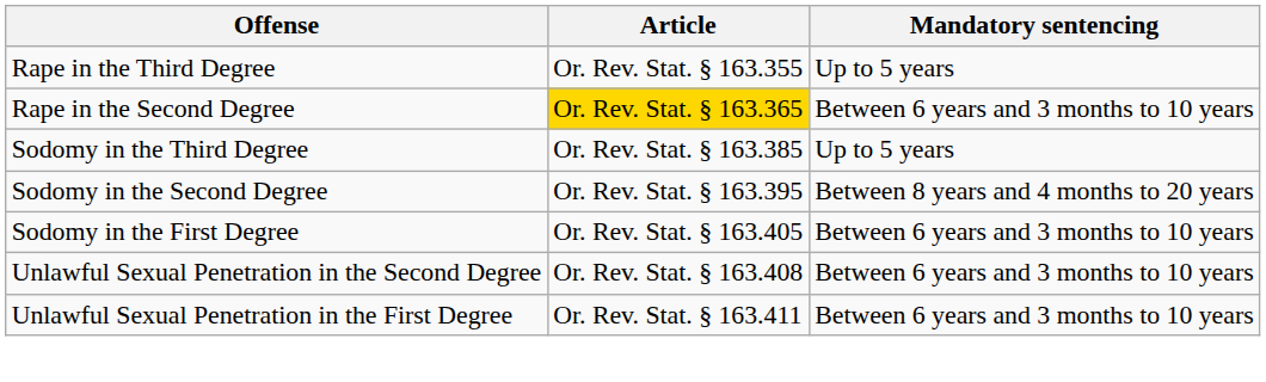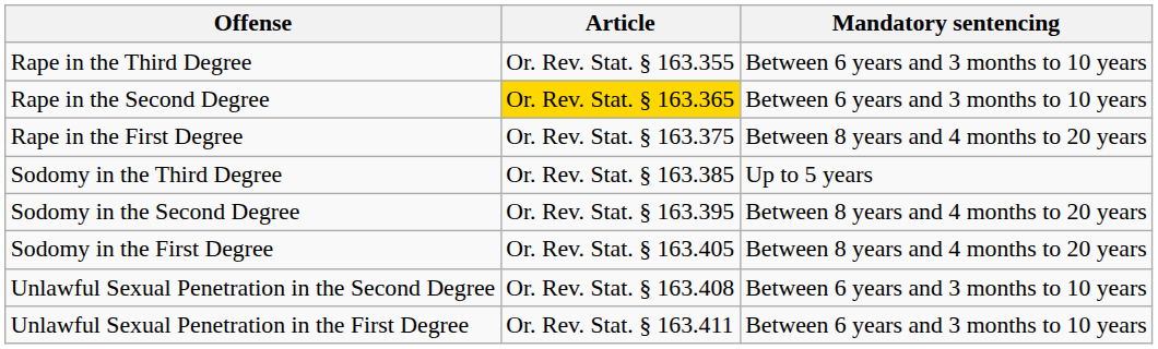Rape in the Third Degree | Mandatory sentencing: Up to 5 years -> Between 6 years and 3 months to 10 years
+ row: Rape in the First Degree | Or. Rev. Stat. § 163.375 | Between 8 years and 4 months to 20 years
Sodomy in the First Degree | Mandatory sentencing: Between 6 years and 3 months to 10 years -> Between 8 years and 4 months to 20 years
